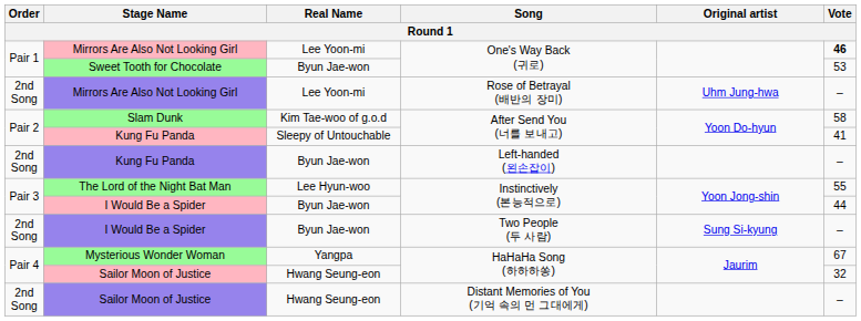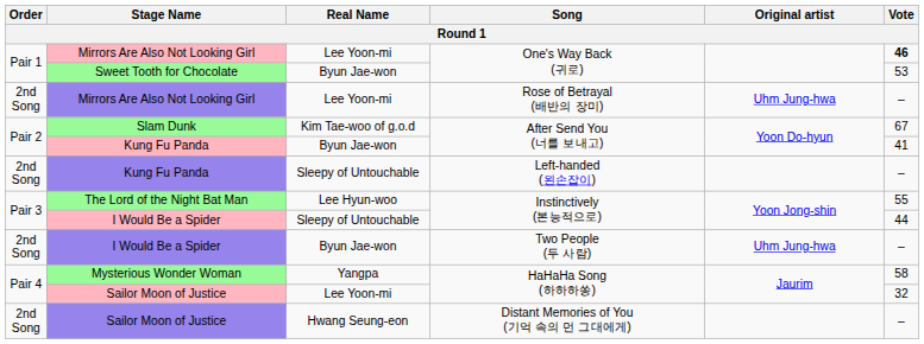Slam Dunk | Vote: 58 -> 67
Kung Fu Panda / After Send You (너를 보내고) | Real Name: Sleepy of Untouchable -> Byun Jae-won
Kung Fu Panda / Left-handed (왼손잡이) | Real Name: Byun Jae-won -> Sleepy of Untouchable
I Would Be a Spider / Instinctively (본능적으로) | Real Name: Byun Jae-won -> Sleepy of Untouchable
I Would Be a Spider / Two People (두 사람) | Original artist: Sung Si-kyung -> Uhm Jung-hwa
Mysterious Wonder Woman | Vote: 67 -> 58
Sailor Moon of Justice / HaHaHa Song (하하하쏭) | Real Name: Hwang Seung-eon -> Lee Yoon-mi
